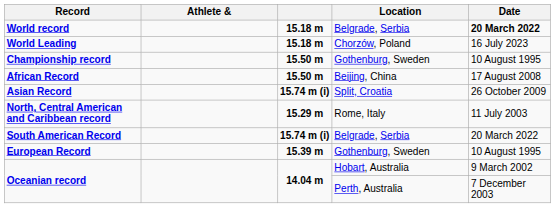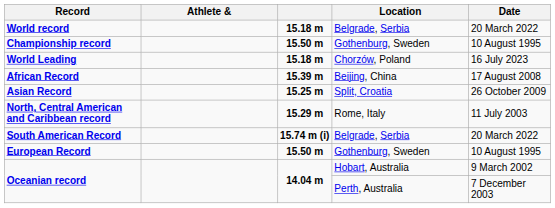World record | Date: bold -> normal
rows swapped: Championship record <-> World Leading
African Record | column 3: 15.50 m -> 15.39 m
Asian Record | column 3: 15.74 m (i) -> 15.25 m
European Record | column 3: 15.39 m -> 15.50 m
